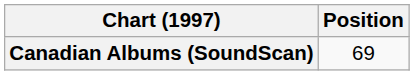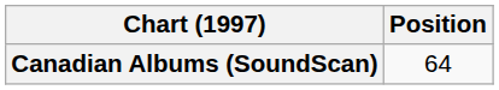Canadian Albums (SoundScan) | Position: 69 -> 64
